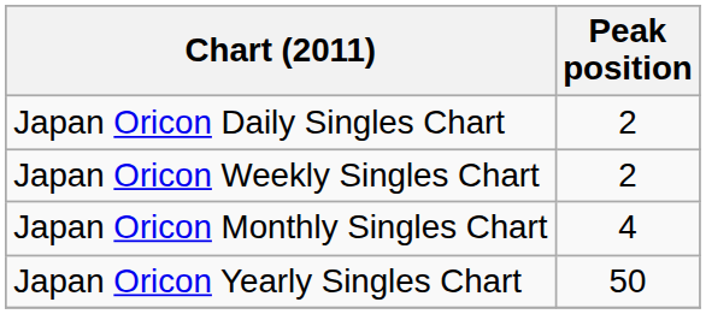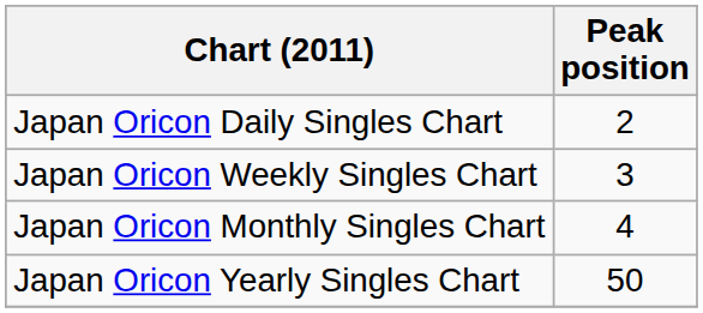Japan Oricon Weekly Singles Chart | Peak position: 2 -> 3
